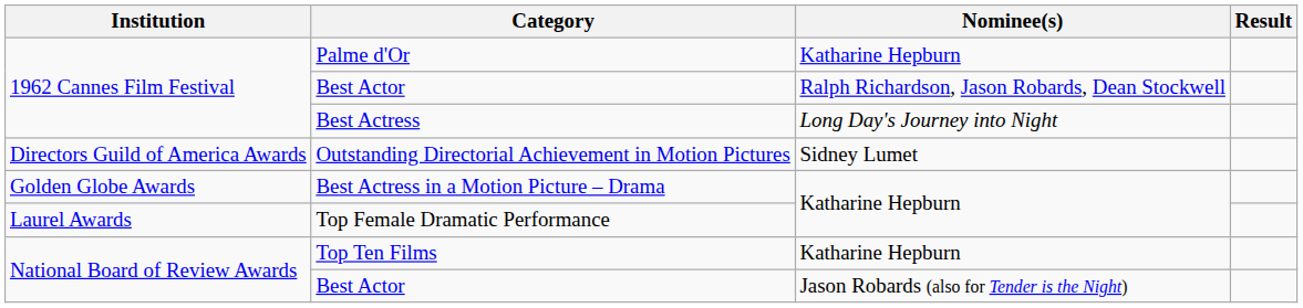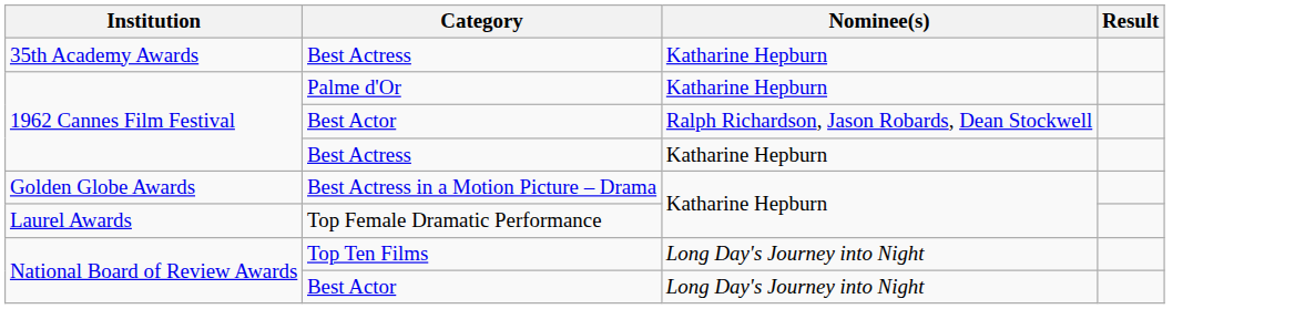+ row: 35th Academy Awards | Best Actress | Katharine Hepburn
1962 Cannes Film Festival / Best Actress | Nominee(s): Long Day's Journey into Night -> Katharine Hepburn
- row: Directors Guild of America Awards | Outstanding Directorial Achievement in Motion Pictures | Sidney Lumet
Top Ten Films | Nominee(s): Katharine Hepburn -> Long Day's Journey into Night
National Board of Review Awards / Best Actor | Nominee(s): Jason Robards (also for Tender is the Night) -> Long Day's Journey into Night
